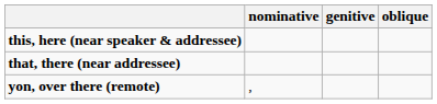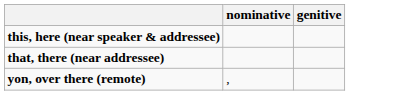- column: oblique
